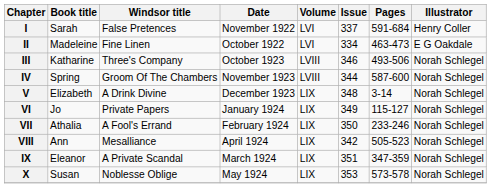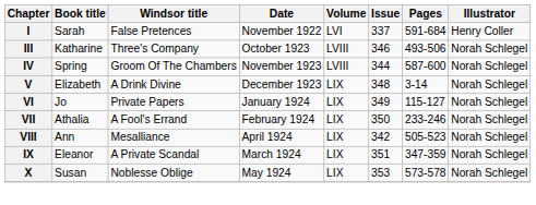- row: II | Madeleine | Fine Linen | October 1922 | LVI | 334 | 463-473 | E G Oakdale
